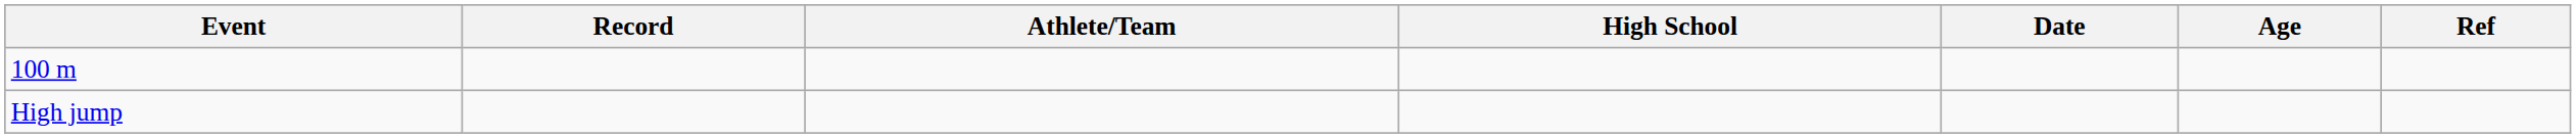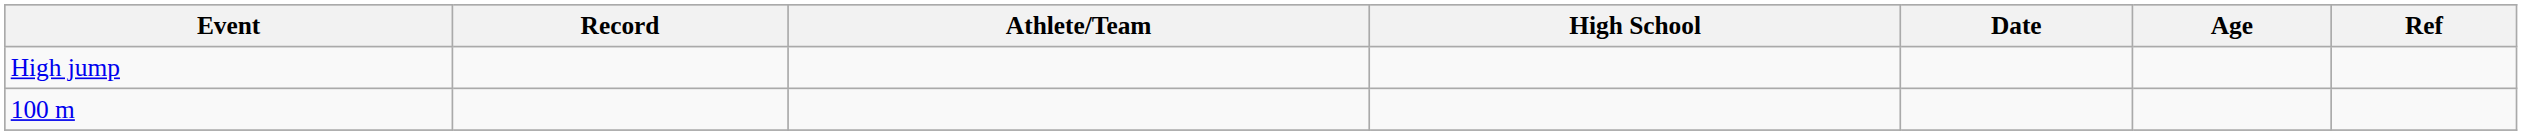rows swapped: 100 m <-> High jump
